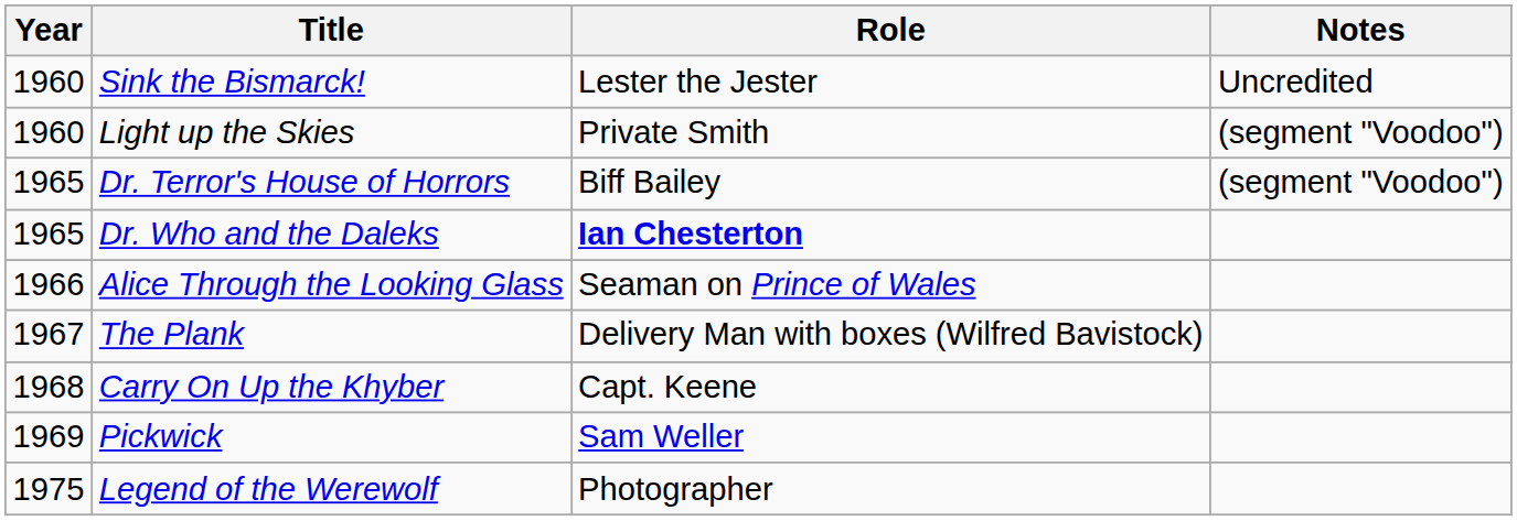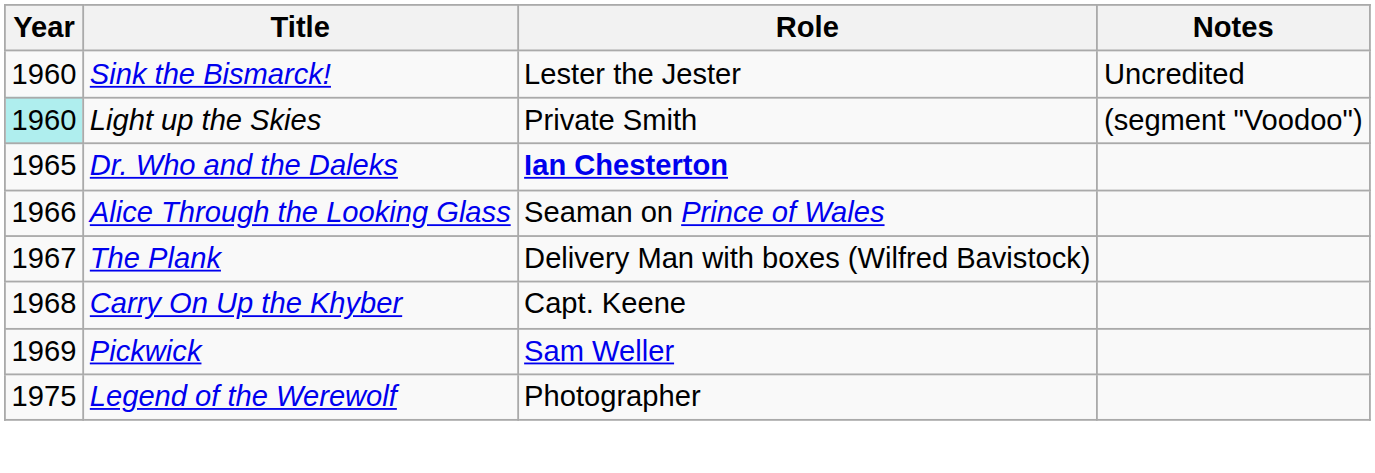Light up the Skies | Year: no background -> paleturquoise background
- row: 1965 | Dr. Terror's House of Horrors | Biff Bailey | (segment "Voodoo")
